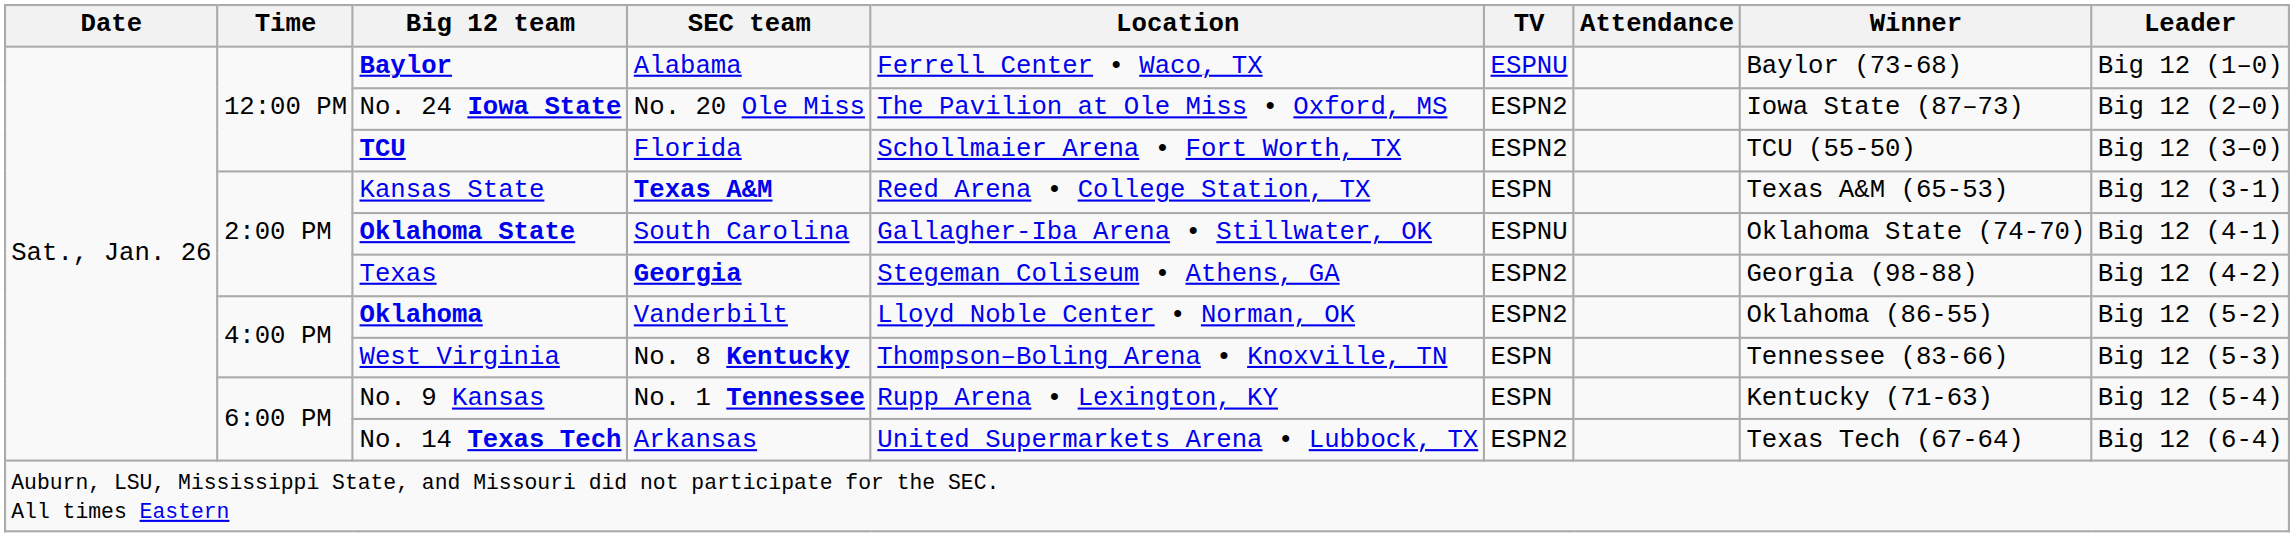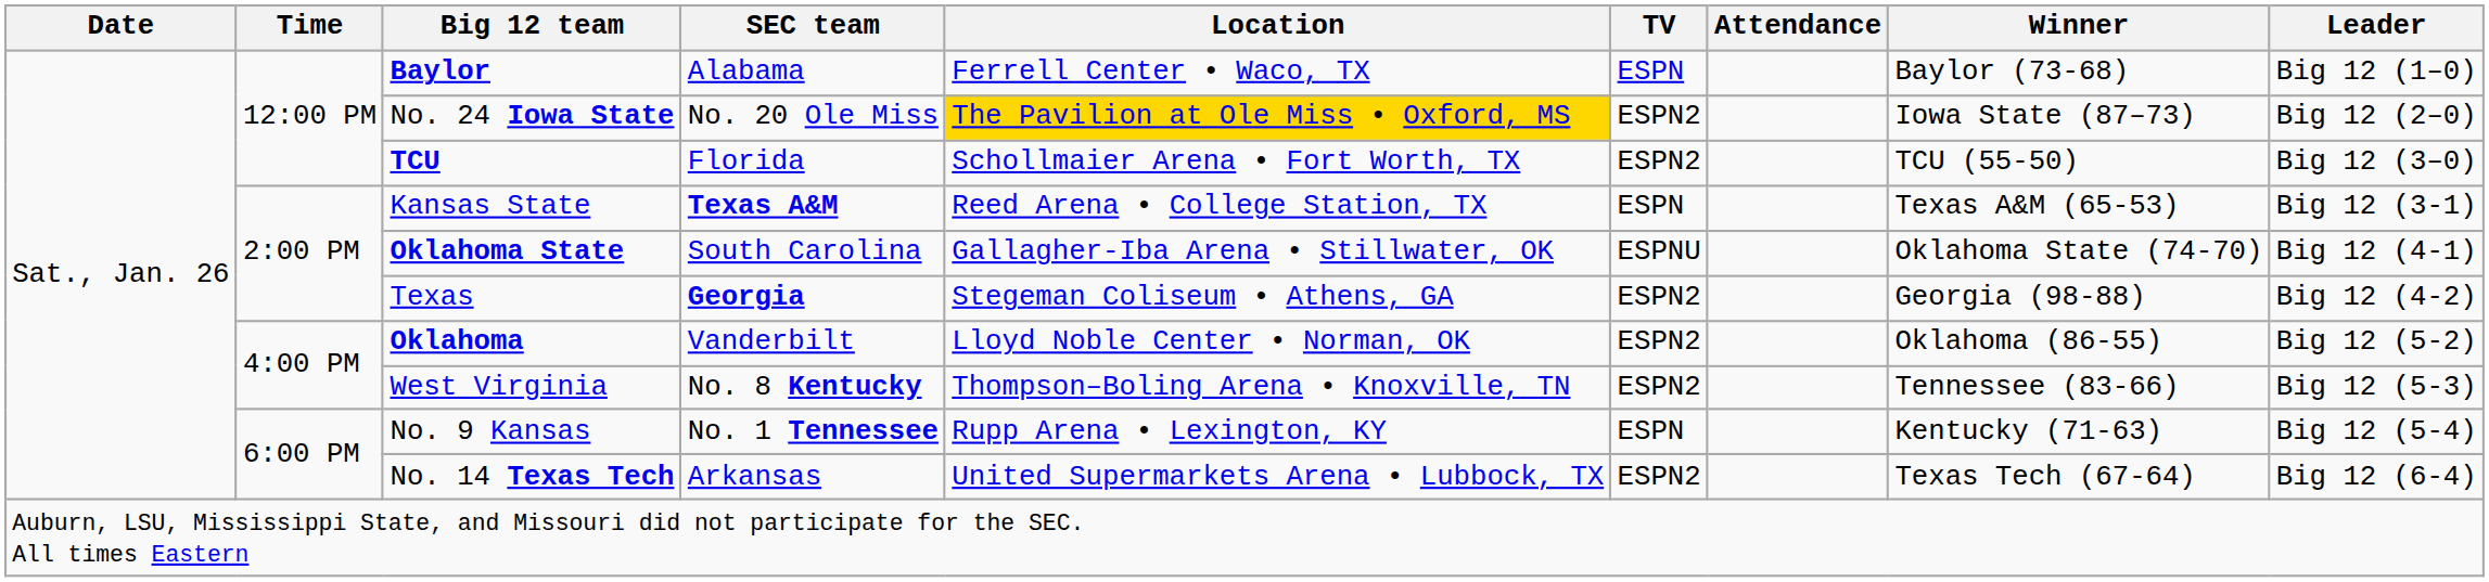Baylor | TV: ESPNU -> ESPN
No. 24 Iowa State | Location: no background -> gold background
West Virginia | TV: ESPN -> ESPN2
